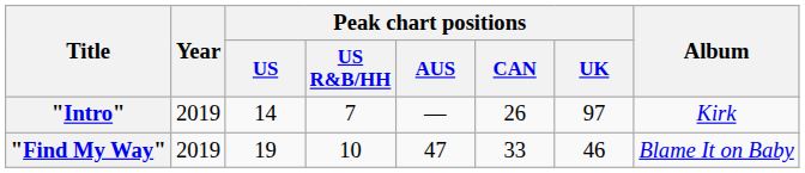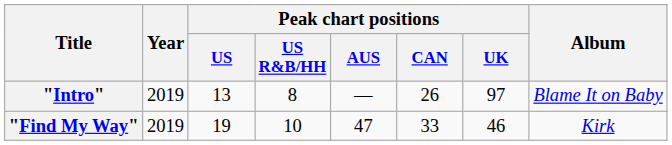"Intro" | Peak chart positions / US: 14 -> 13
"Intro" | Peak chart positions / US R&B/HH: 7 -> 8
"Intro" | Album: Kirk -> Blame It on Baby
"Find My Way" | Album: Blame It on Baby -> Kirk
